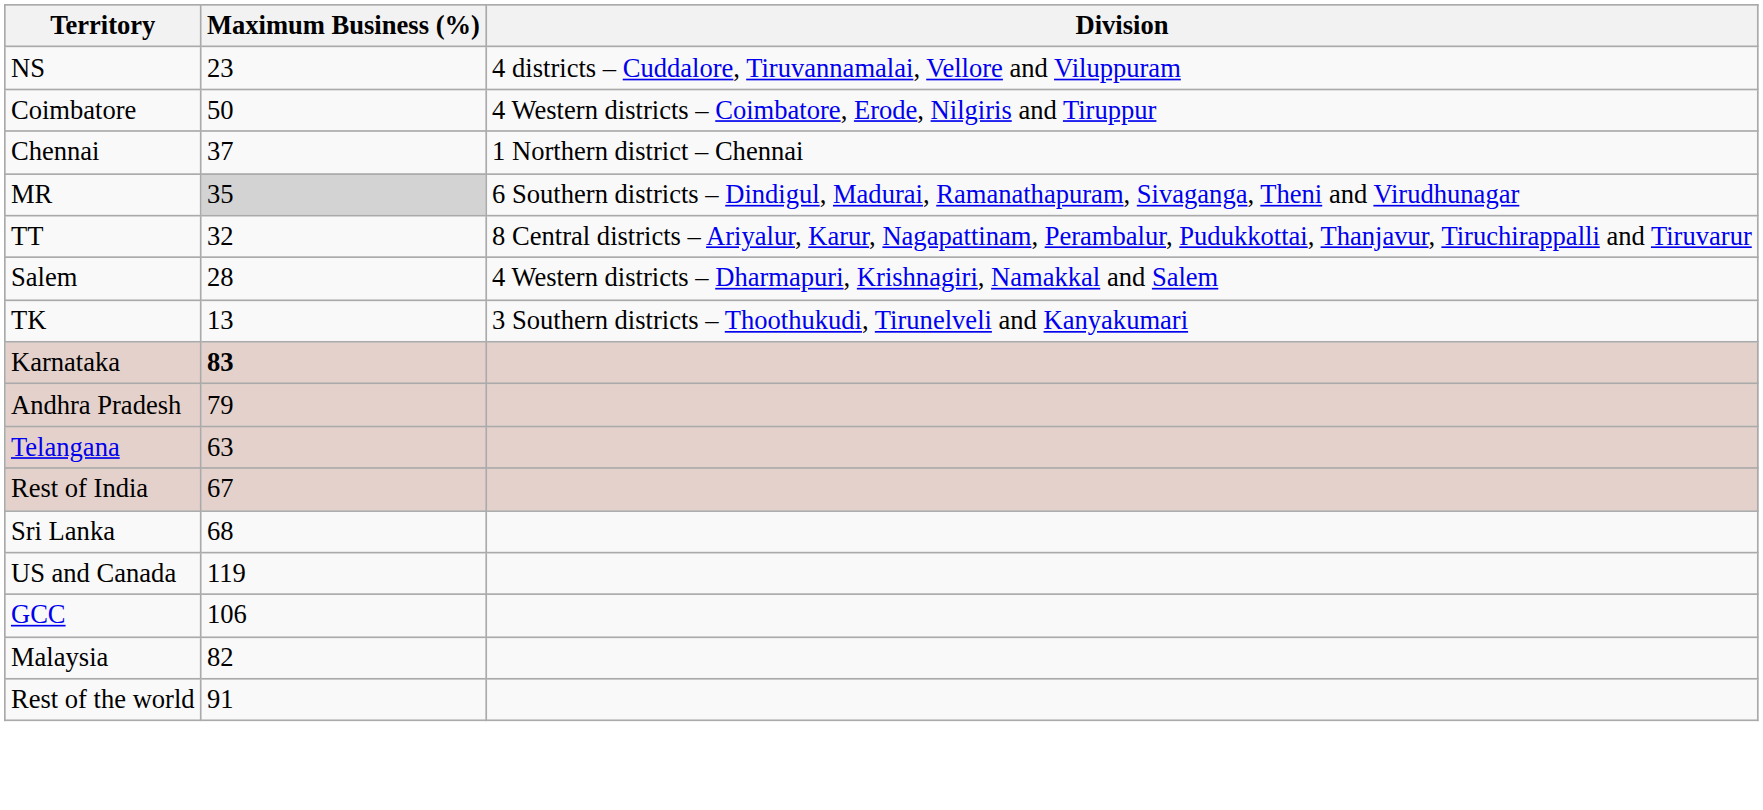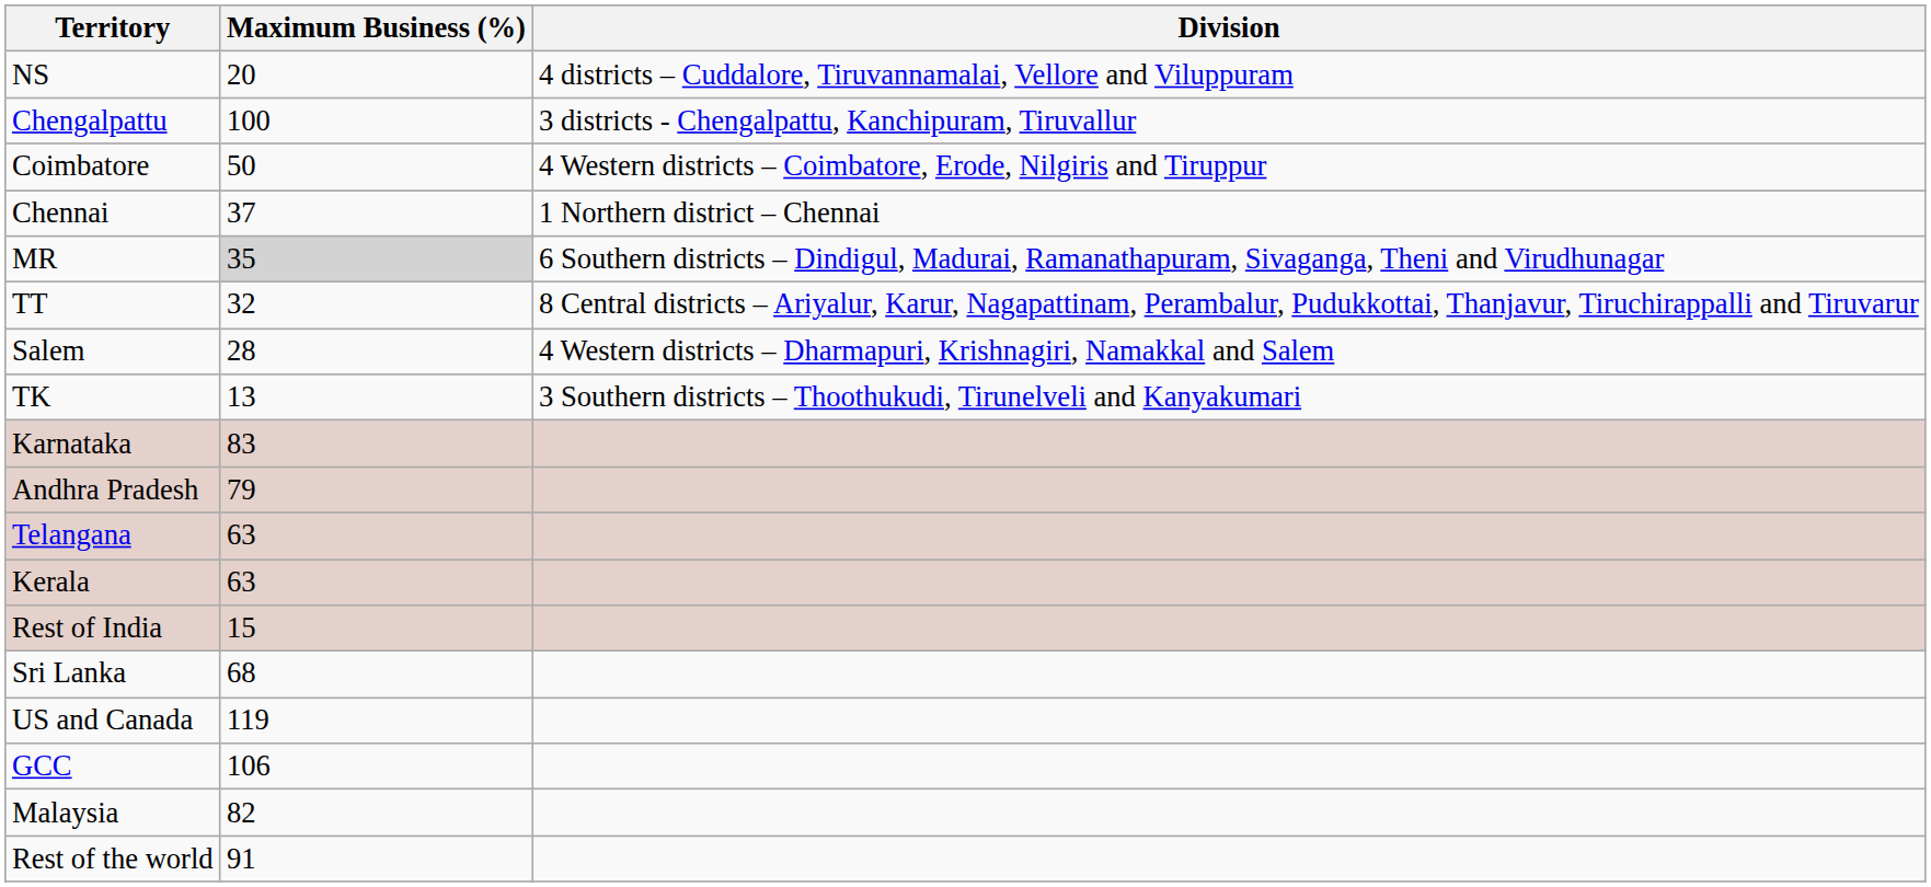NS | Maximum Business (%): 23 -> 20
+ row: Chengalpattu | 100 | 3 districts - Chengalpattu, Kanchipuram, Tiruvallur
Karnataka | Maximum Business (%): bold -> normal
+ row: Kerala | 63
Rest of India | Maximum Business (%): 67 -> 15
